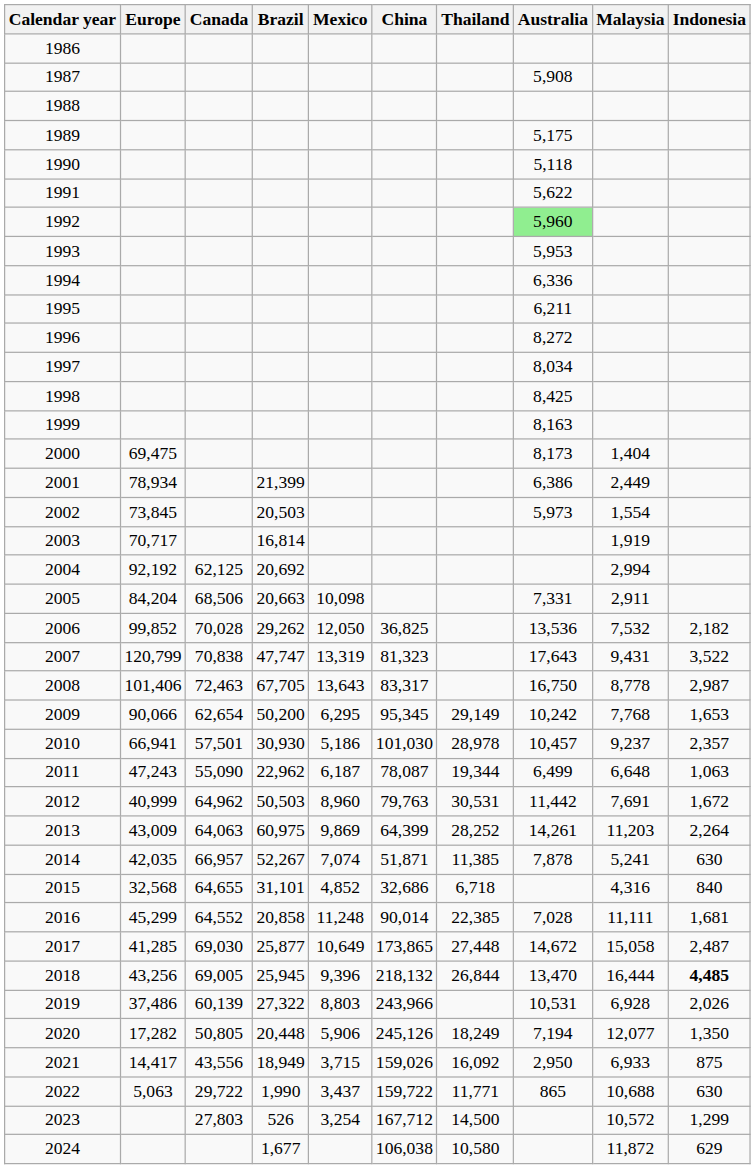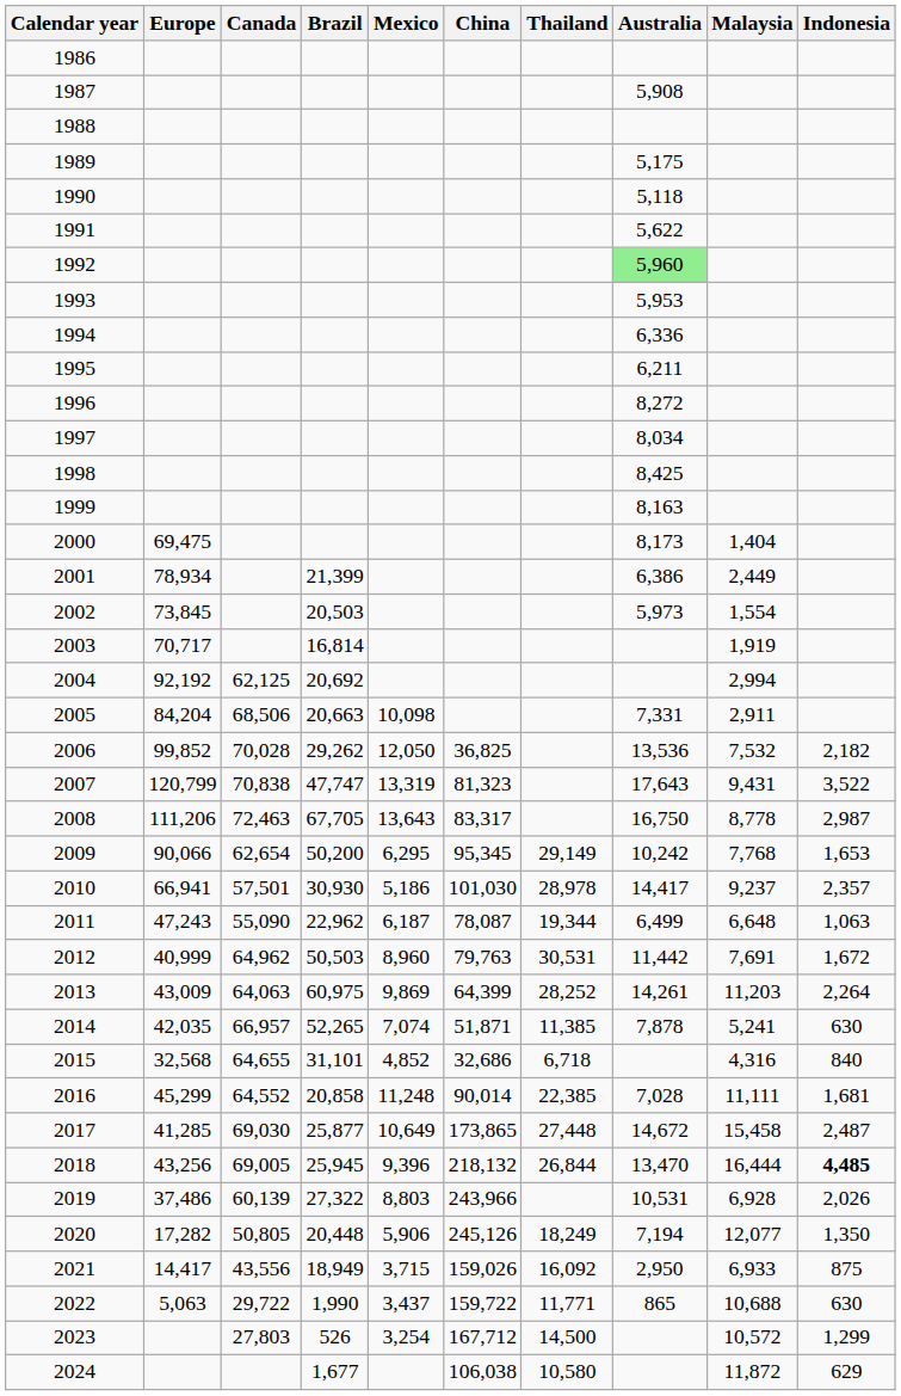2008 | Europe: 101,406 -> 111,206
2010 | Australia: 10,457 -> 14,417
2014 | Brazil: 52,267 -> 52,265
2017 | Malaysia: 15,058 -> 15,458
